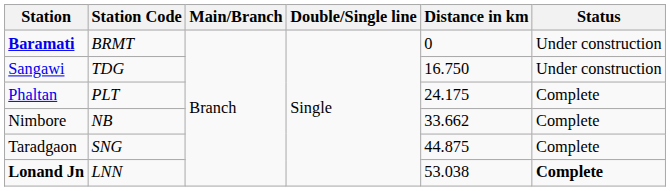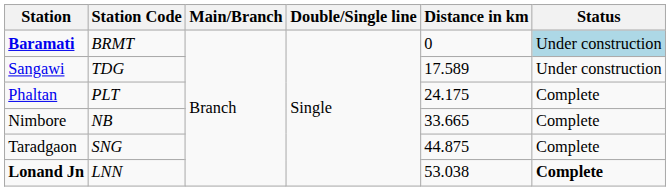Baramati | Status: no background -> lightblue background
Sangawi | Distance in km: 16.750 -> 17.589
Nimbore | Distance in km: 33.662 -> 33.665
